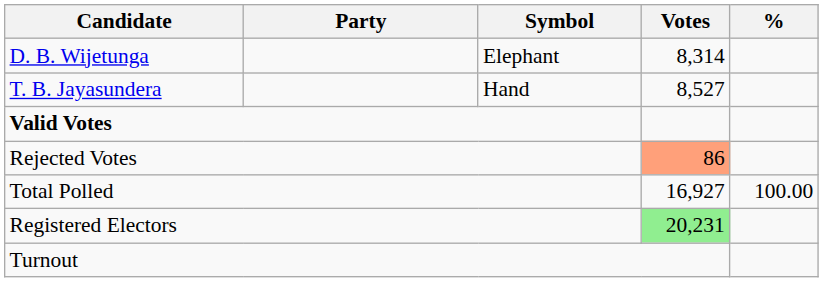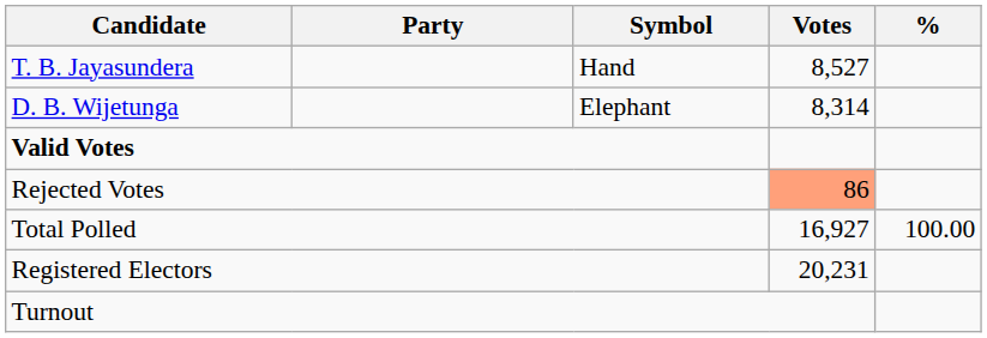rows swapped: T. B. Jayasundera <-> D. B. Wijetunga
Registered Electors | Votes: lightgreen background -> no background
